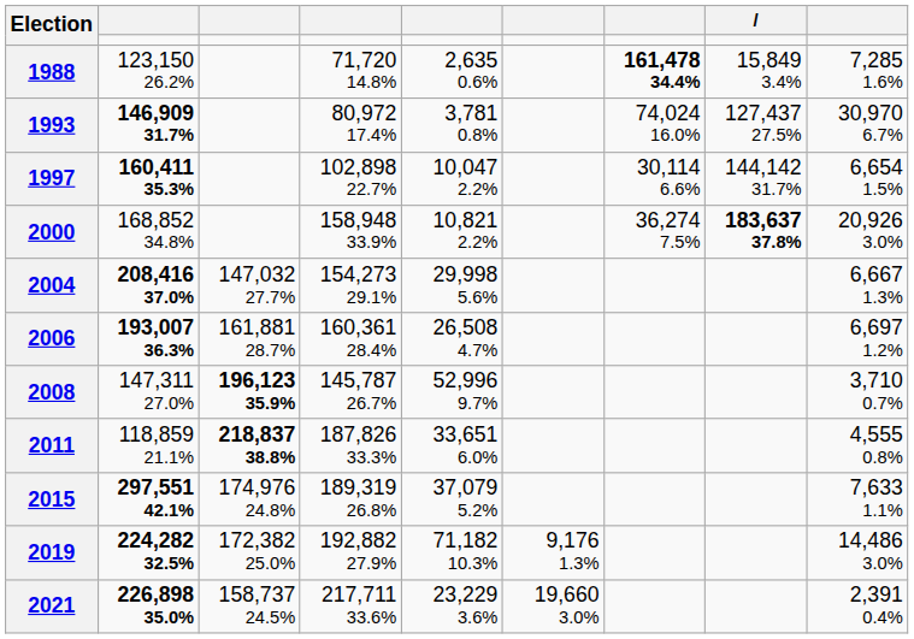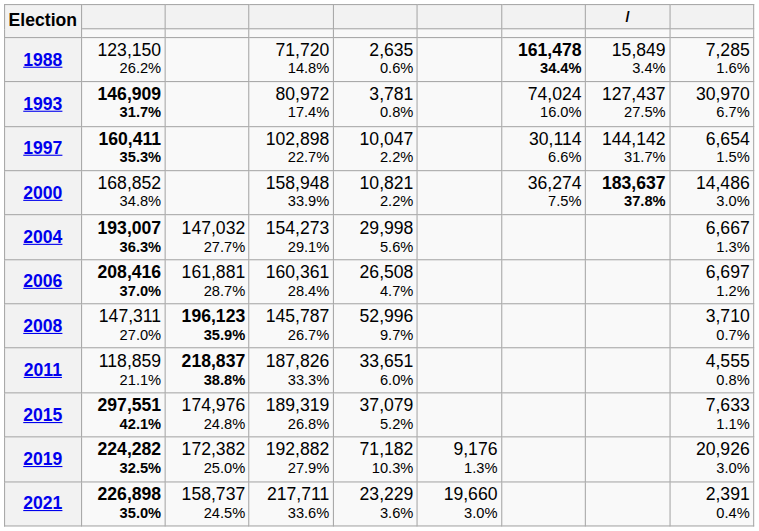2000 | column 9: 20,926 3.0% -> 14,486 3.0%
2004 | column 2: 208,416 37.0% -> 193,007 36.3%
2006 | column 2: 193,007 36.3% -> 208,416 37.0%
2019 | column 9: 14,486 3.0% -> 20,926 3.0%
